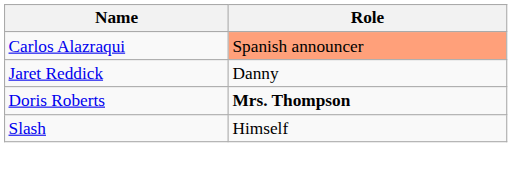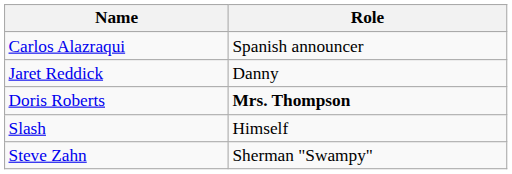Carlos Alazraqui | Role: lightsalmon background -> no background
+ row: Steve Zahn | Sherman "Swampy"
